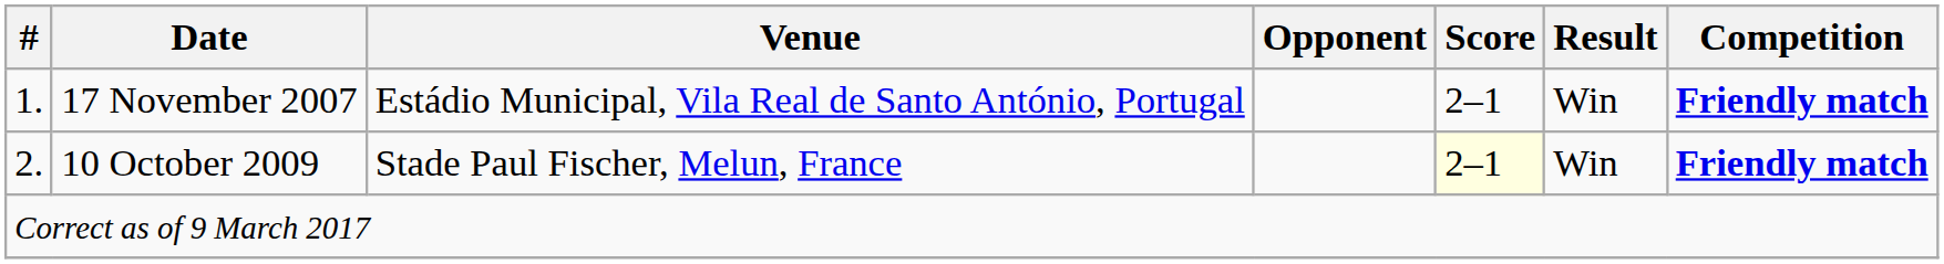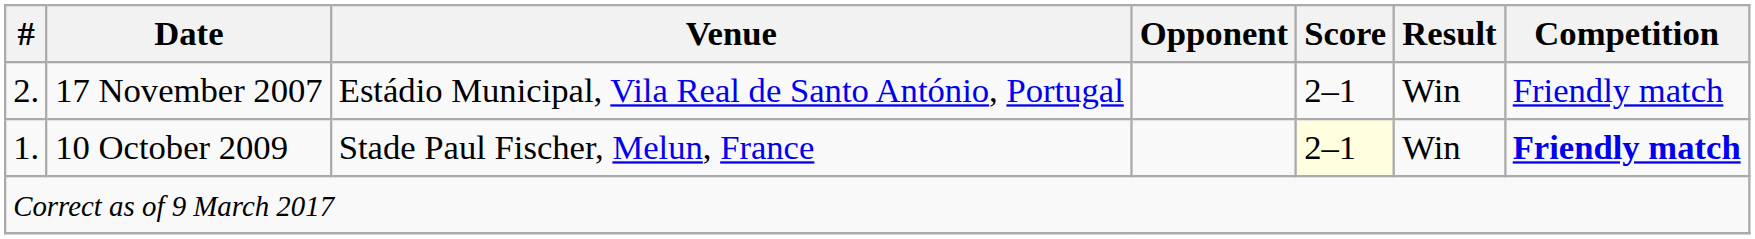17 November 2007 | #: 1. -> 2.
17 November 2007 | Competition: bold -> normal
10 October 2009 | #: 2. -> 1.
